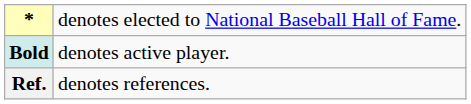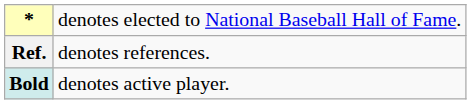rows swapped: Bold <-> Ref.
